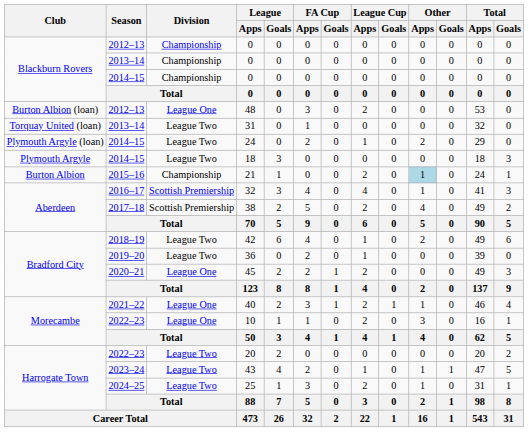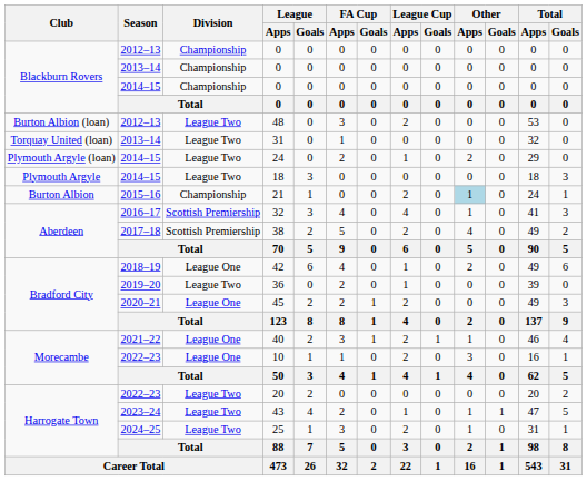48 | Division: League One -> League Two
42 | Division: League Two -> League One
